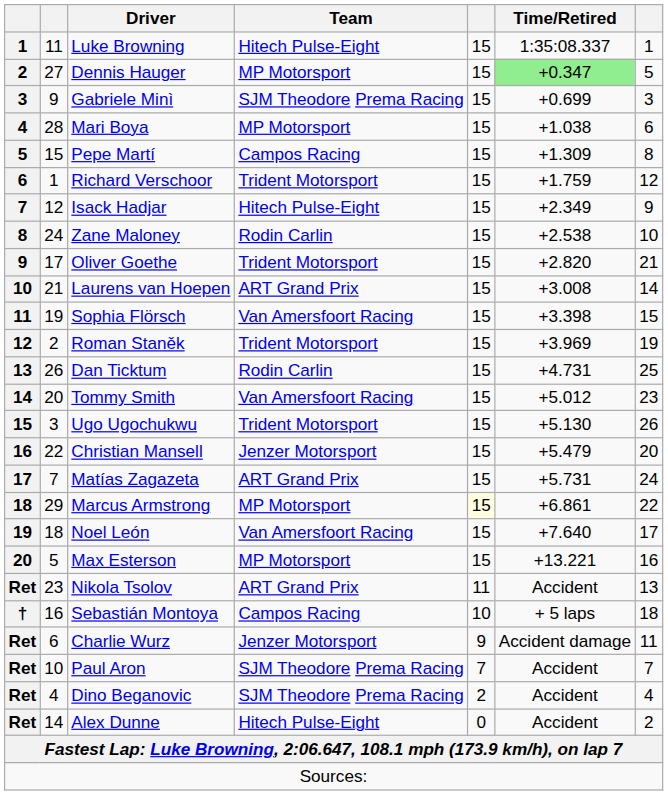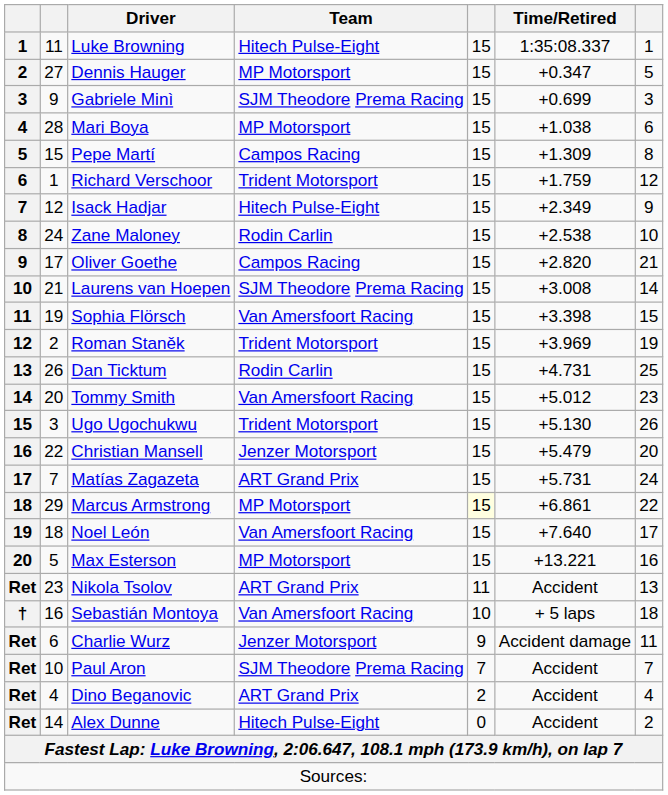Dennis Hauger | Time/Retired: lightgreen background -> no background
Oliver Goethe | Team: Trident Motorsport -> Campos Racing
Laurens van Hoepen | Team: ART Grand Prix -> SJM Theodore Prema Racing
Sebastián Montoya | Team: Campos Racing -> Van Amersfoort Racing
Dino Beganovic | Team: SJM Theodore Prema Racing -> ART Grand Prix
